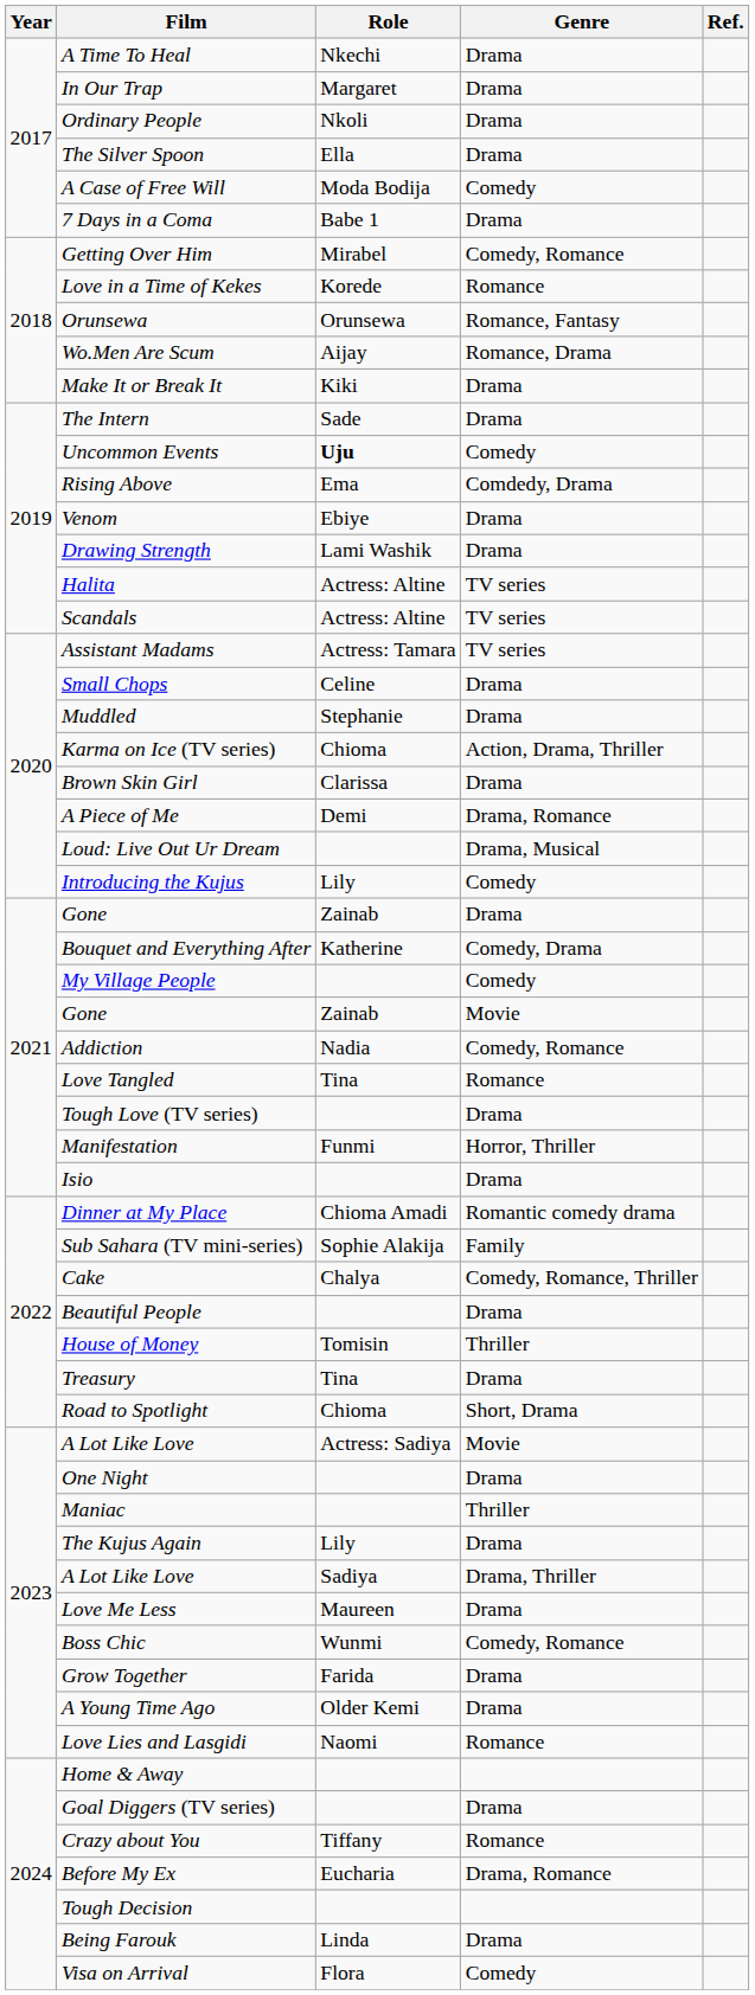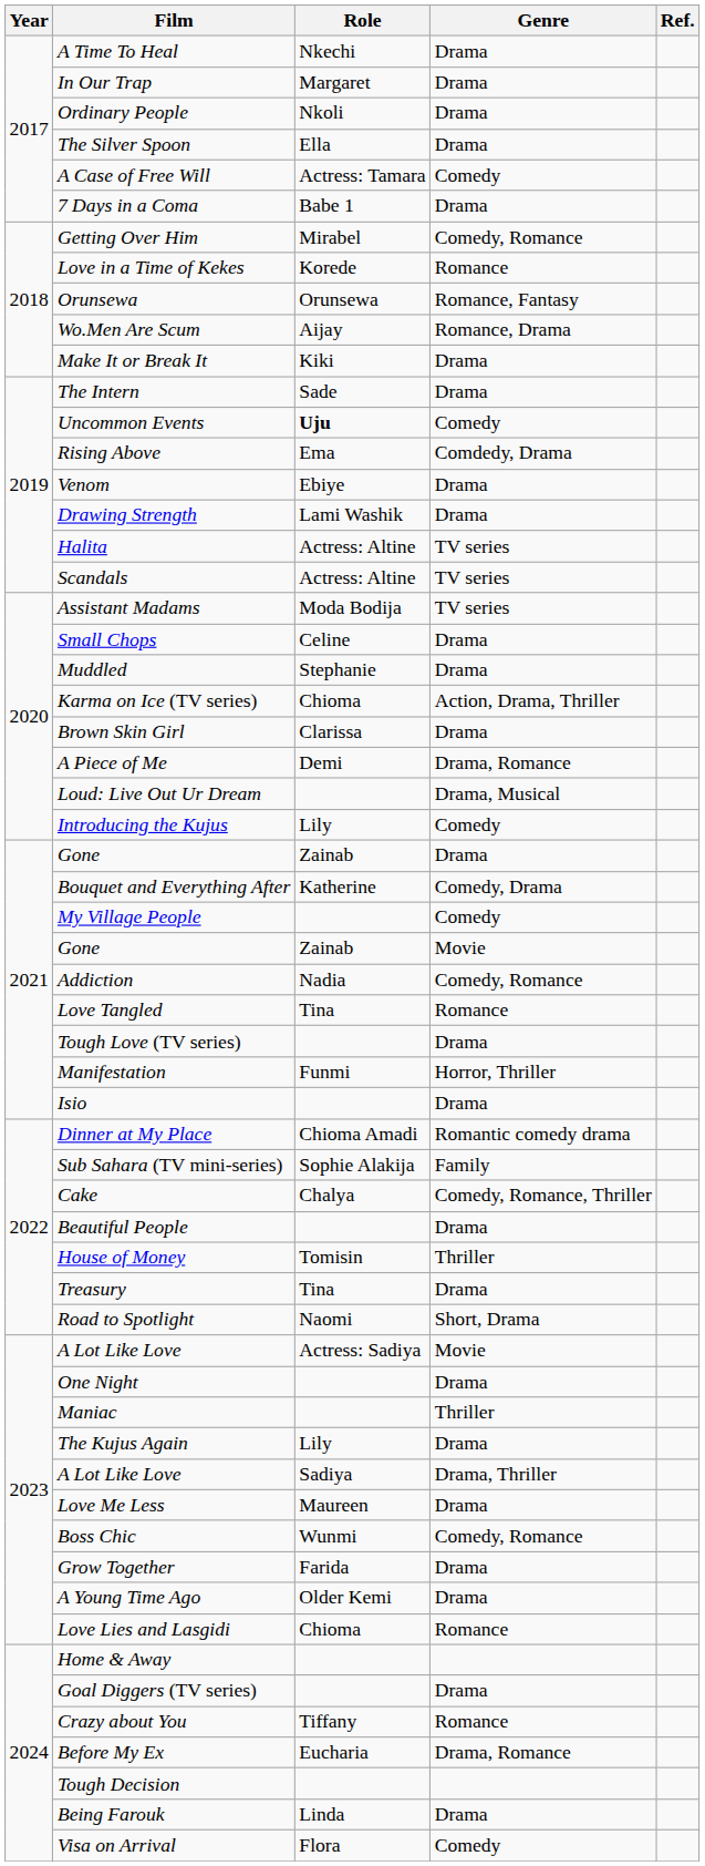A Case of Free Will | Role: Moda Bodija -> Actress: Tamara
Assistant Madams | Role: Actress: Tamara -> Moda Bodija
Road to Spotlight | Role: Chioma -> Naomi
Love Lies and Lasgidi | Role: Naomi -> Chioma
